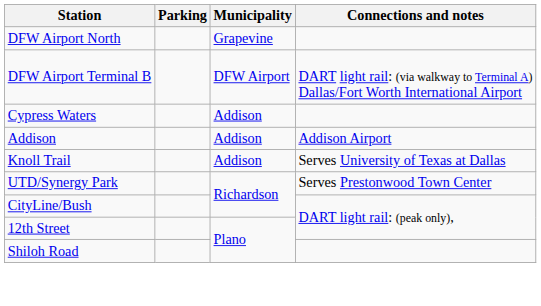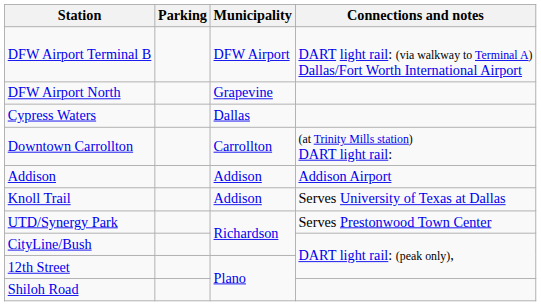rows swapped: DFW Airport Terminal B <-> DFW Airport North
Cypress Waters | Municipality: Addison -> Dallas
+ row: Downtown Carrollton | Carrollton | (at Trinity Mills station) DART light rail:
